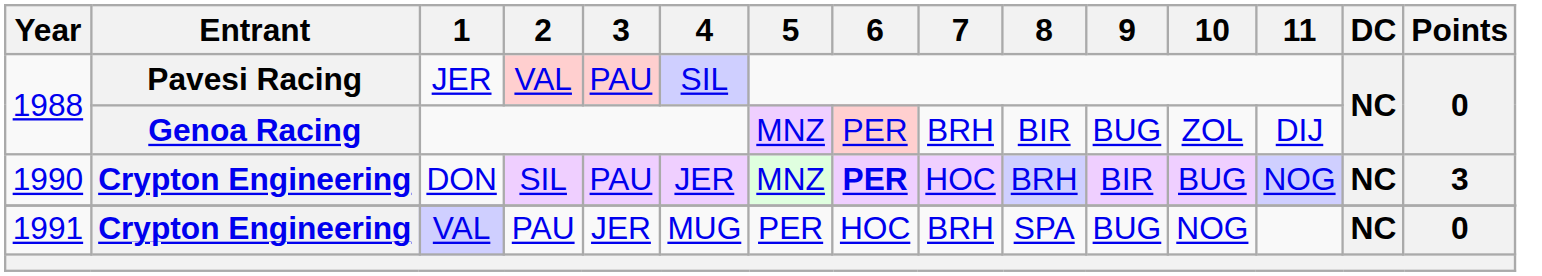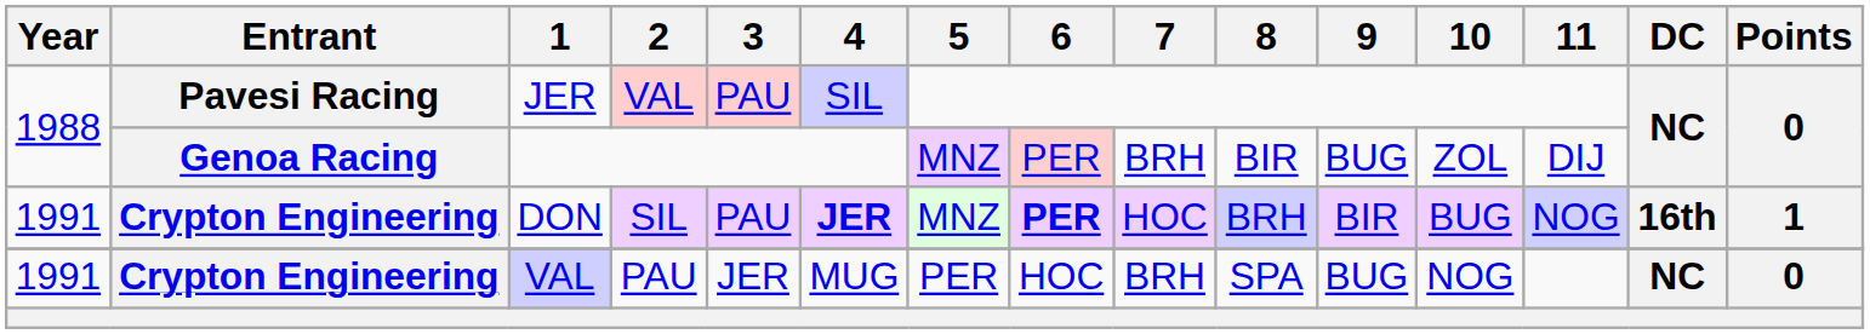DON | Year: 1990 -> 1991
DON | 4: normal -> bold
DON | DC: NC -> 16th
DON | Points: 3 -> 1
